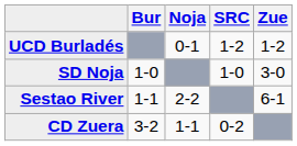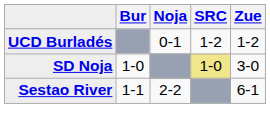SD Noja | SRC: no background -> khaki background
- row: CD Zuera | 3-2 | 1-1 | 0-2
